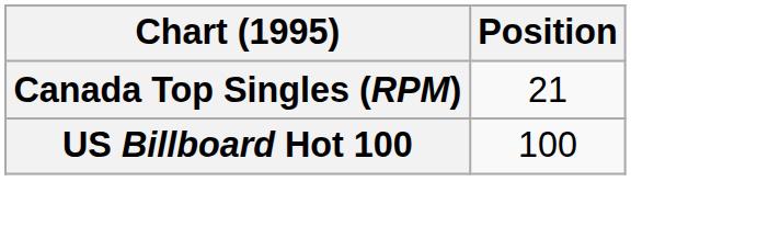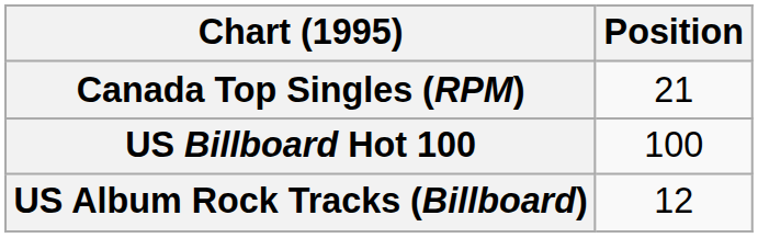+ row: US Album Rock Tracks (Billboard) | 12
